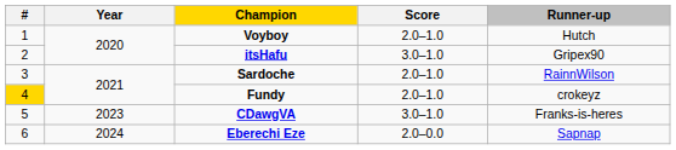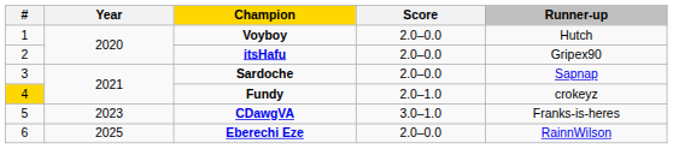Voyboy | Score: 2.0–1.0 -> 2.0–0.0
itsHafu | Score: 3.0–1.0 -> 2.0–0.0
Sardoche | Score: 2.0–1.0 -> 2.0–0.0
Sardoche | Runner-up: RainnWilson -> Sapnap
Eberechi Eze | Year: 2024 -> 2025
Eberechi Eze | Runner-up: Sapnap -> RainnWilson
